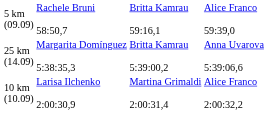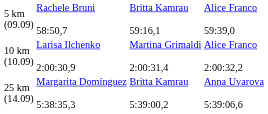rows swapped: 10 km (10.09) <-> 25 km (14.09)
